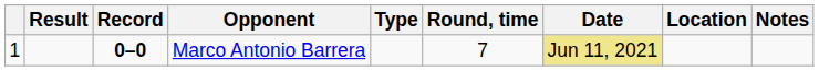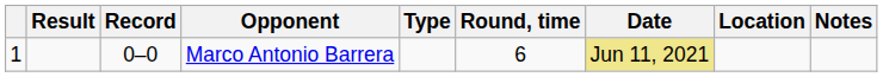Marco Antonio Barrera | Record: bold -> normal
Marco Antonio Barrera | Round, time: 7 -> 6
